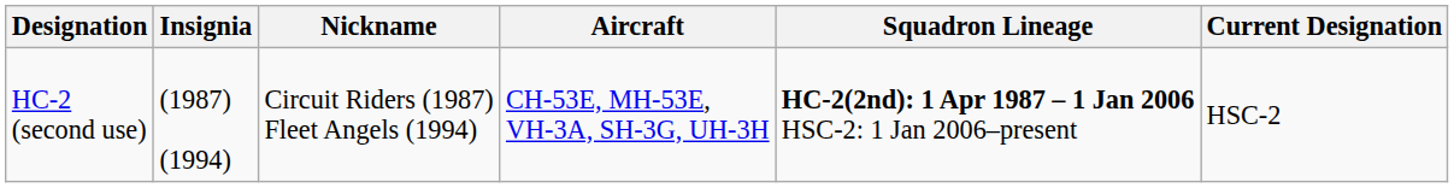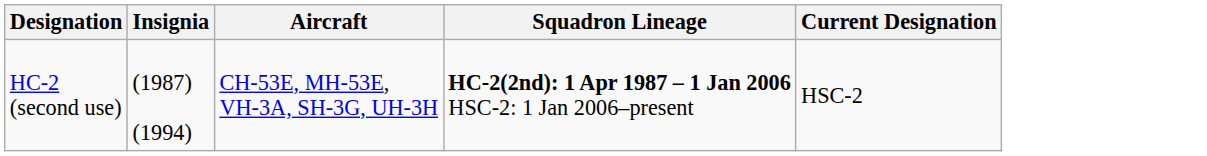- column: Nickname | Circuit Riders (1987) Fleet Angels (1994)
